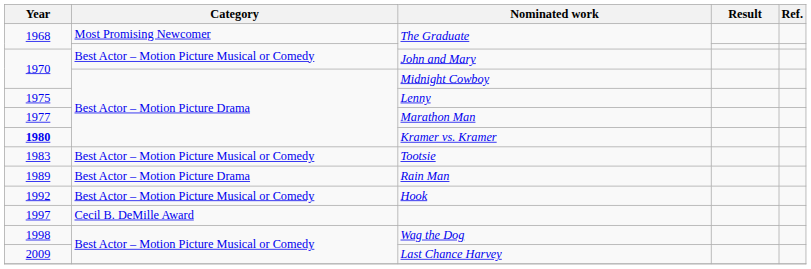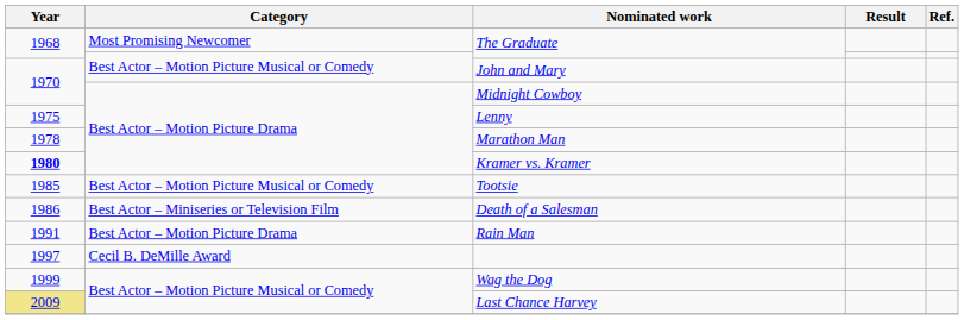Marathon Man | Year: 1977 -> 1978
Tootsie | Year: 1983 -> 1985
+ row: 1986 | Best Actor – Miniseries or Television Film | Death of a Salesman
Rain Man | Year: 1989 -> 1991
- row: 1992 | Best Actor – Motion Picture Musical or Comedy | Hook
Wag the Dog | Year: 1998 -> 1999
Last Chance Harvey | Year: no background -> khaki background
